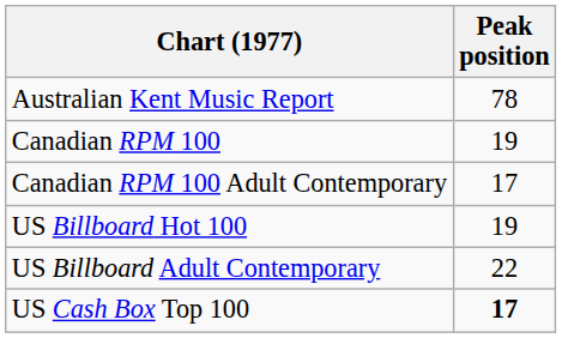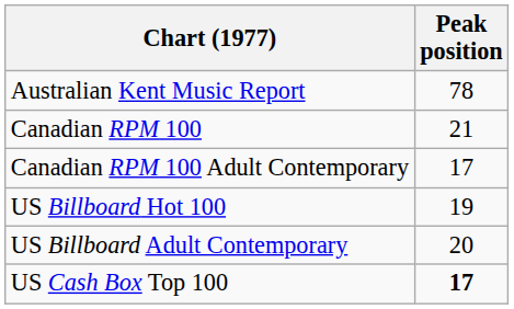Canadian RPM 100 | Peak position: 19 -> 21
US Billboard Adult Contemporary | Peak position: 22 -> 20
